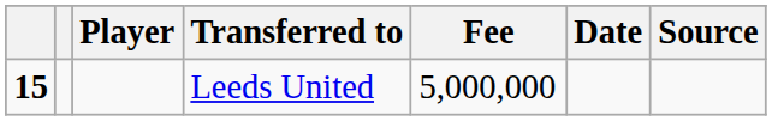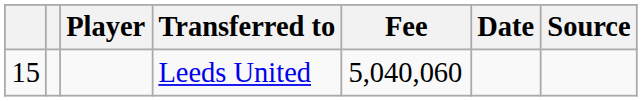Leeds United | column 1: bold -> normal
Leeds United | Fee: 5,000,000 -> 5,040,060
